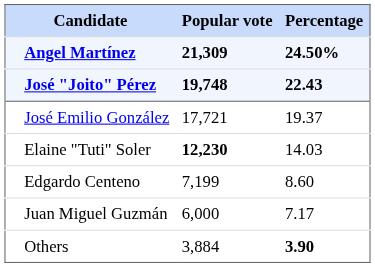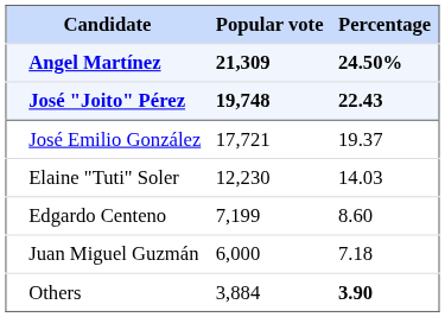Elaine "Tuti" Soler | Popular vote: bold -> normal
Juan Miguel Guzmán | Percentage: 7.17 -> 7.18
